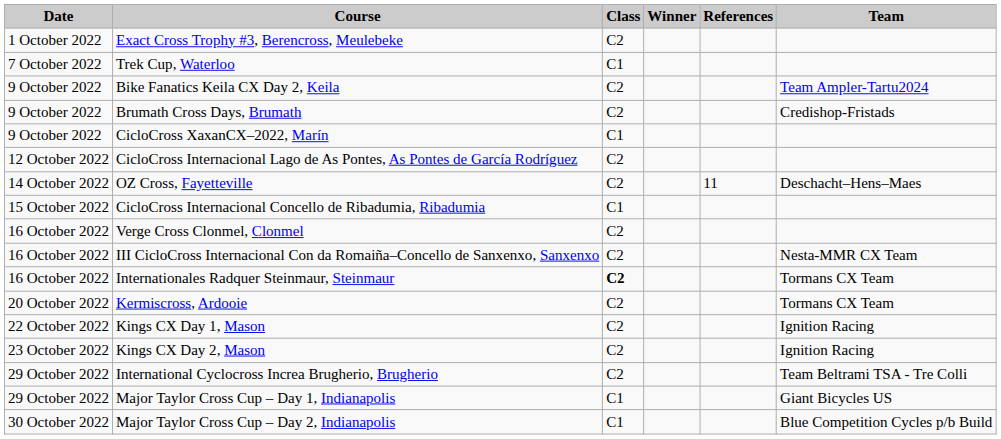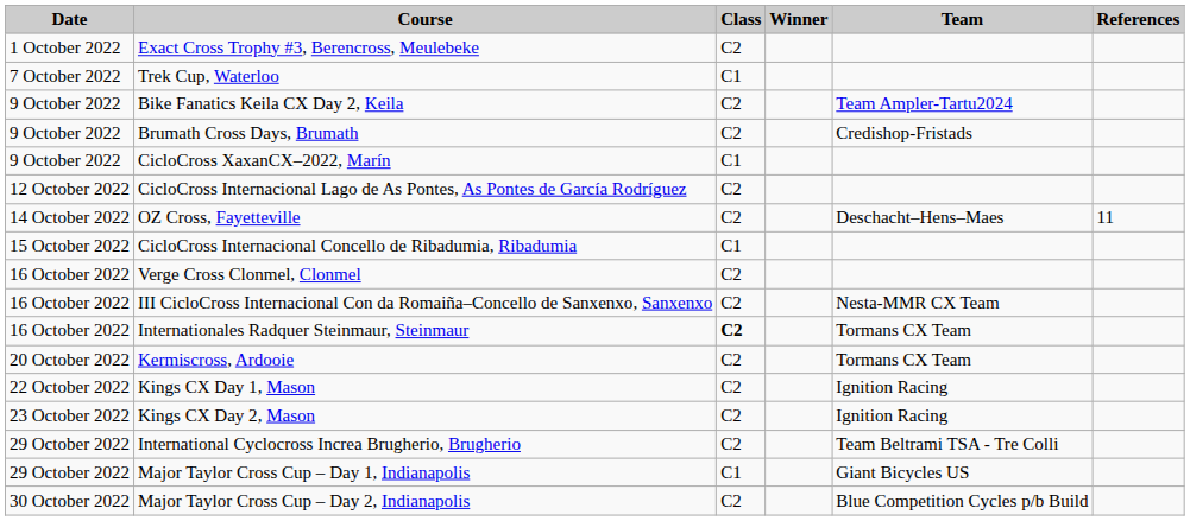columns swapped: Team <-> References
Major Taylor Cross Cup – Day 2, Indianapolis | Class: C1 -> C2
